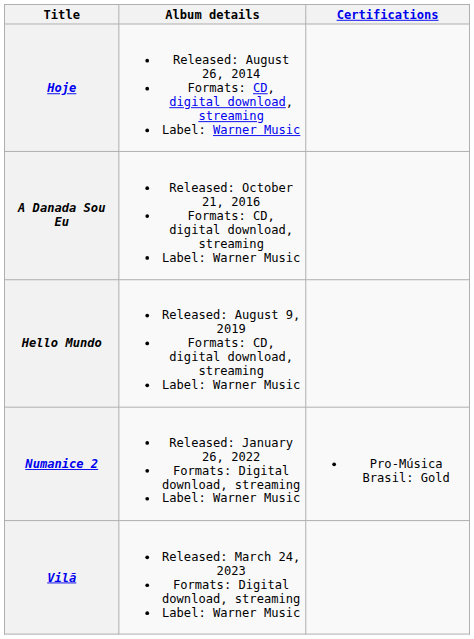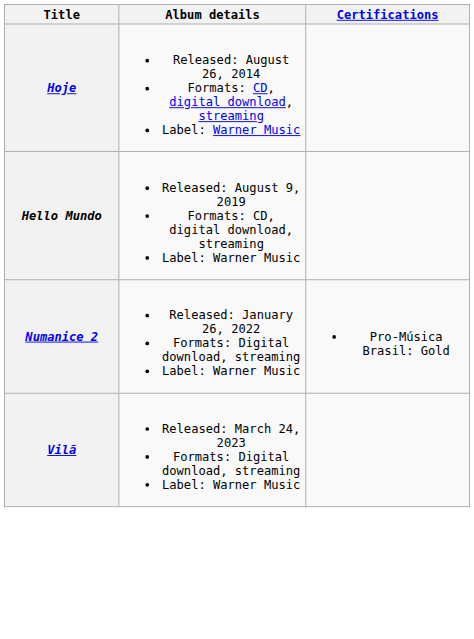- row: A Danada Sou Eu | Released: October 21, 2016 Formats: CD, digital download, streaming Label: Warner Music
